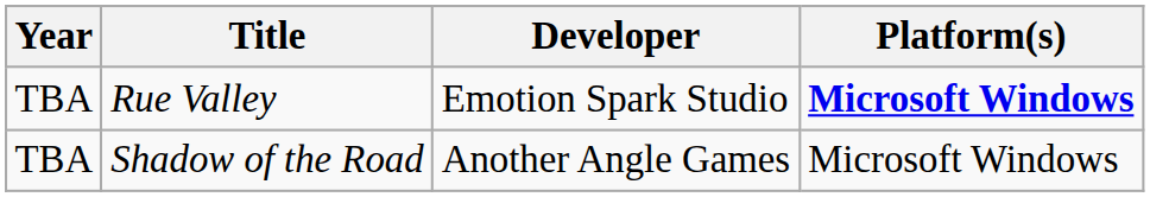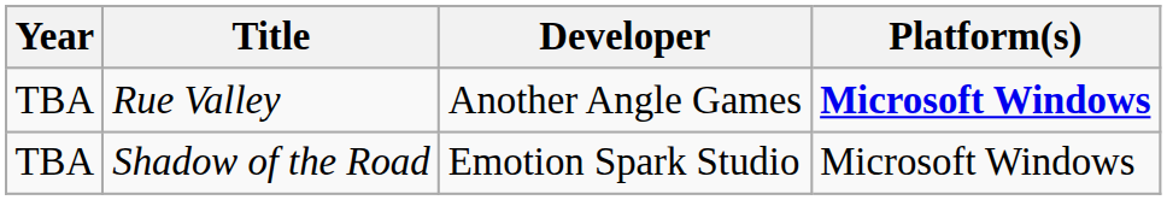Rue Valley | Developer: Emotion Spark Studio -> Another Angle Games
Shadow of the Road | Developer: Another Angle Games -> Emotion Spark Studio
